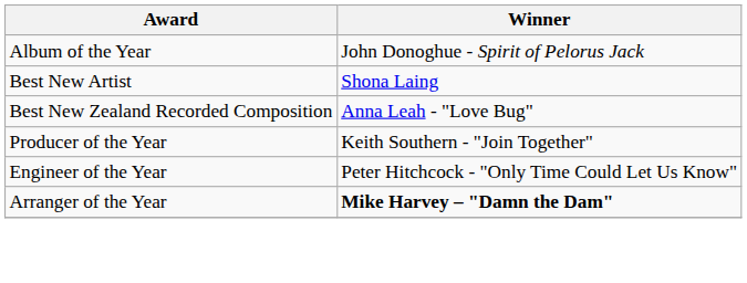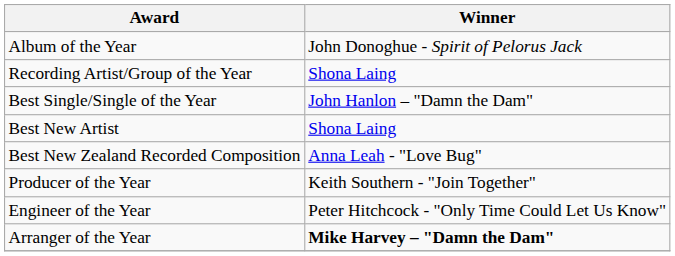+ row: Recording Artist/Group of the Year | Shona Laing
+ row: Best Single/Single of the Year | John Hanlon – "Damn the Dam"
